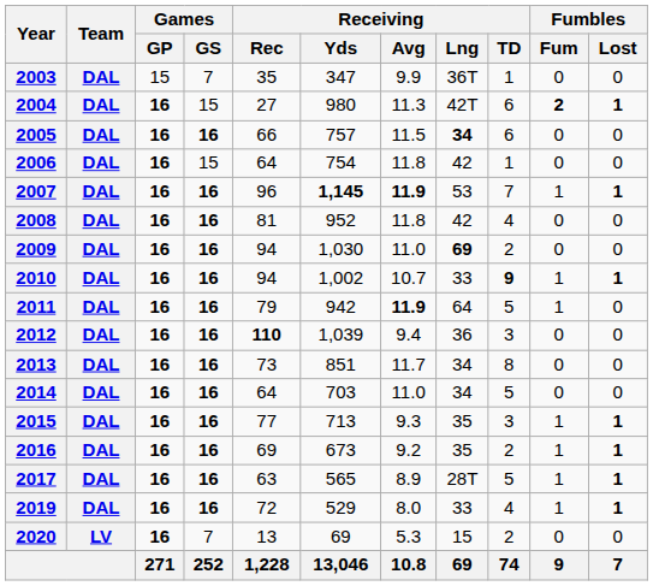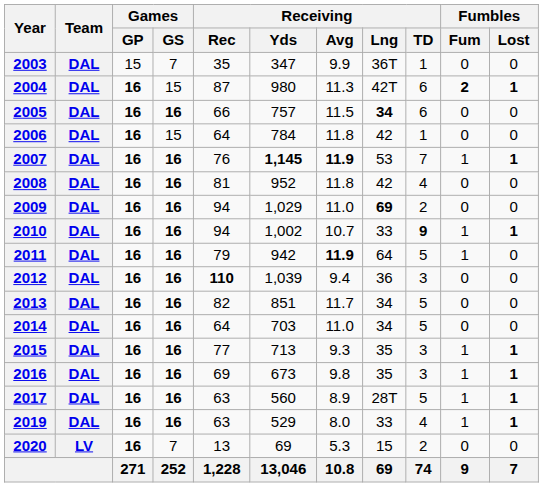2004 | Receiving / Rec: 27 -> 87
2006 | Receiving / Yds: 754 -> 784
2007 | Receiving / Rec: 96 -> 76
2009 | Receiving / Yds: 1,030 -> 1,029
2013 | Receiving / Rec: 73 -> 82
2013 | Receiving / TD: 8 -> 5
2016 | Receiving / Avg: 9.2 -> 9.8
2016 | Receiving / TD: 2 -> 3
2017 | Receiving / Yds: 565 -> 560
2019 | Receiving / Rec: 72 -> 63
